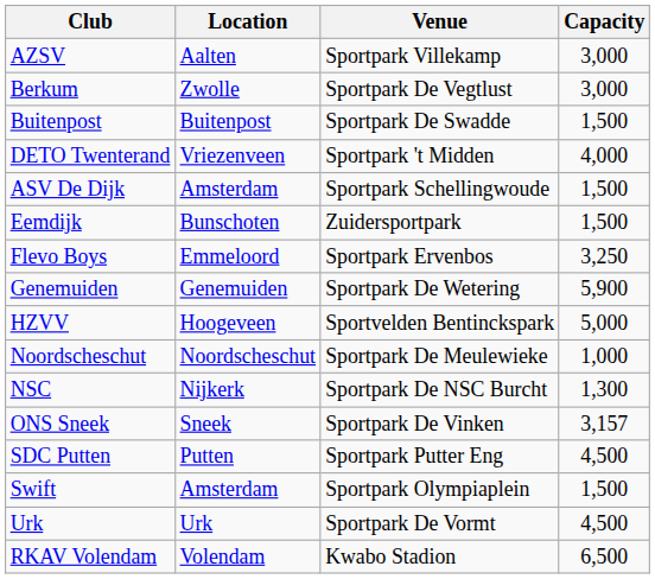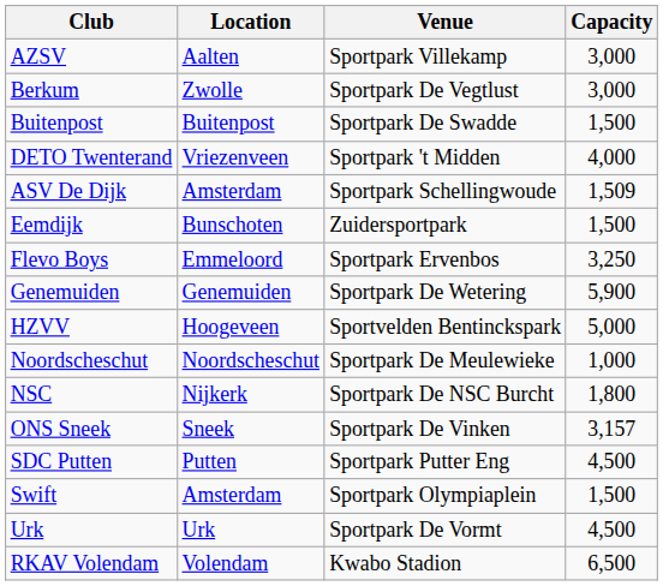ASV De Dijk | Capacity: 1,500 -> 1,509
NSC | Capacity: 1,300 -> 1,800
